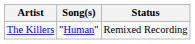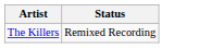- column: Song(s) | "Human"
